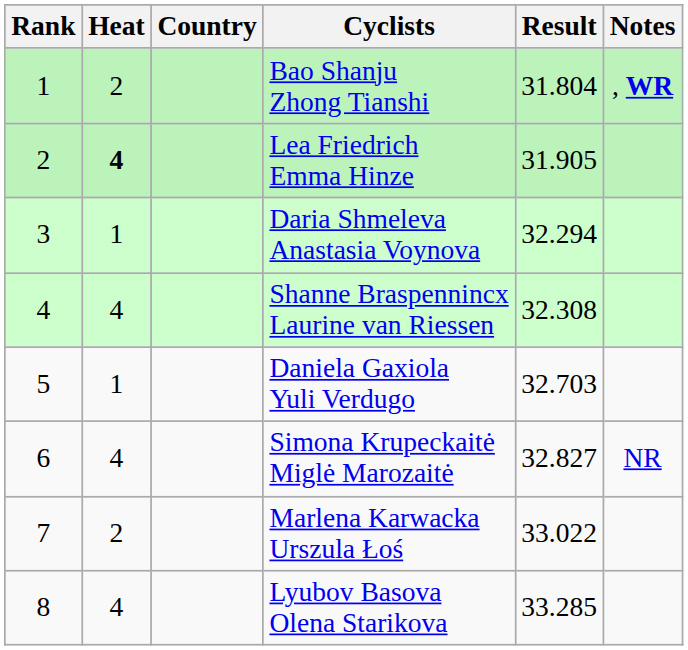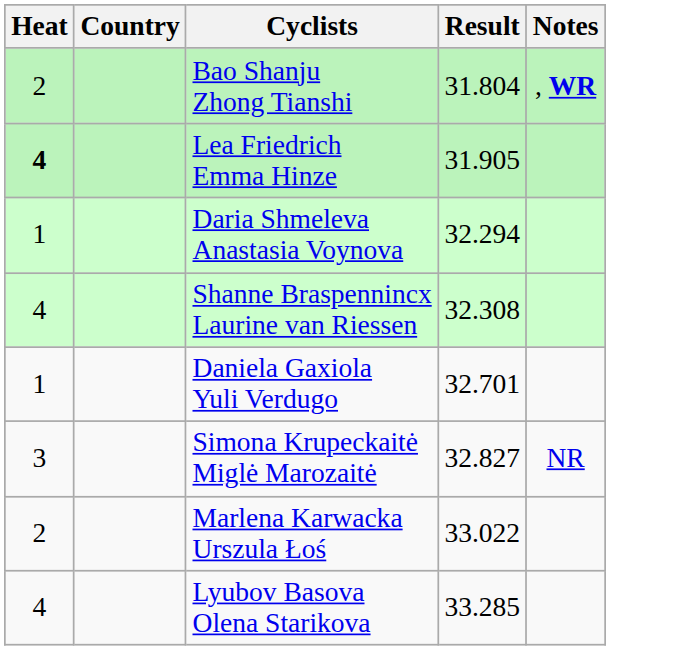- column: Rank | 1 | 2 | 3 | 4 | 5 | 6 | 7 | 8
Daniela Gaxiola Yuli Verdugo | Result: 32.703 -> 32.701
Simona Krupeckaitė Miglė Marozaitė | Heat: 4 -> 3
